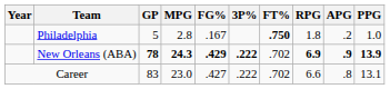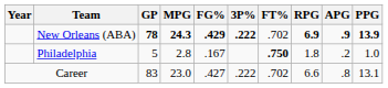rows swapped: Philadelphia <-> New Orleans (ABA)
